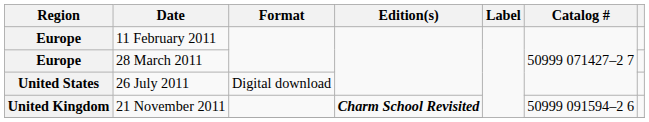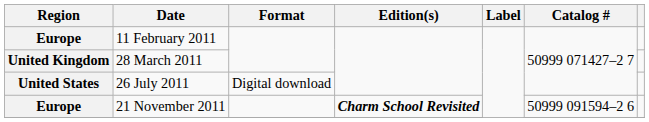28 March 2011 | Region: Europe -> United Kingdom
21 November 2011 | Region: United Kingdom -> Europe
